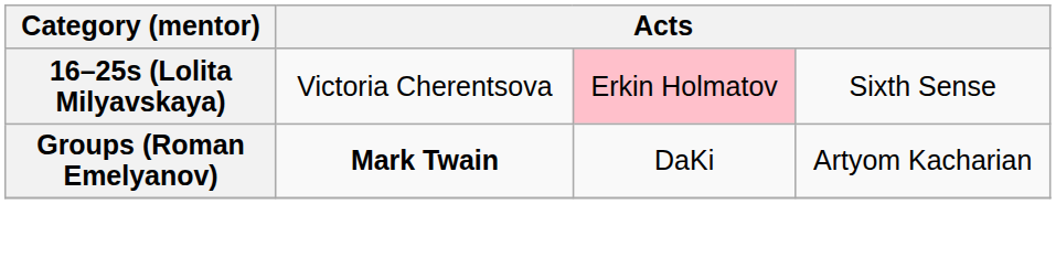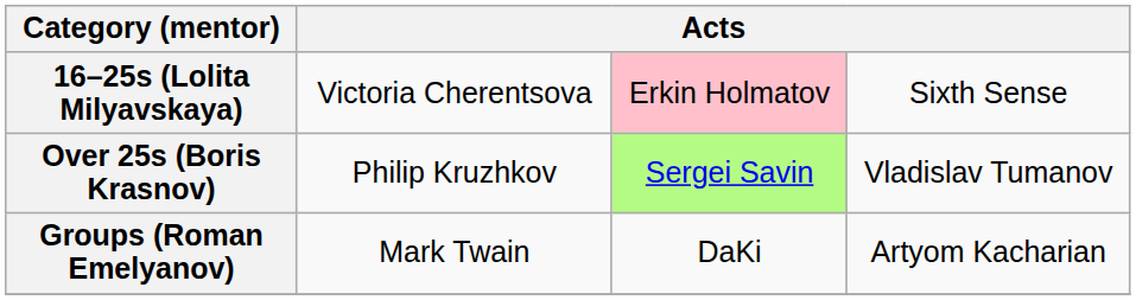+ row: Over 25s (Boris Krasnov) | Philip Kruzhkov | Sergei Savin | Vladislav Tumanov
Groups (Roman Emelyanov) | column 2: bold -> normal
